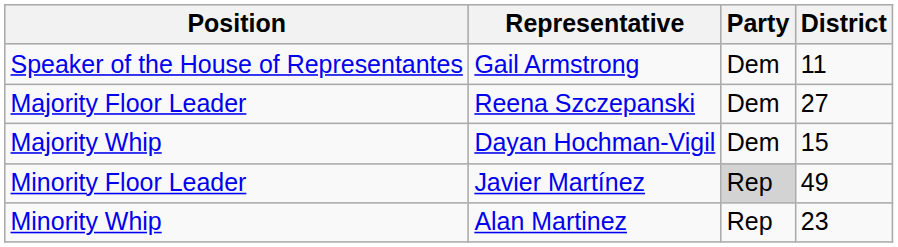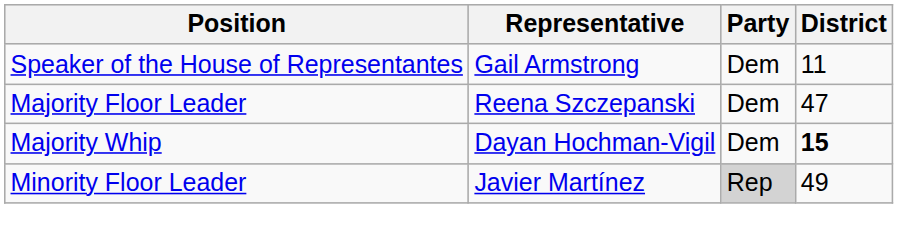Majority Floor Leader | District: 27 -> 47
Majority Whip | District: normal -> bold
- row: Minority Whip | Alan Martinez | Rep | 23
